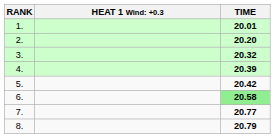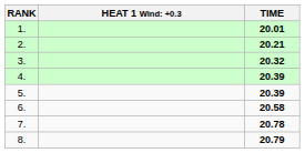2. | TIME: 20.20 -> 20.21
5. | TIME: 20.42 -> 20.39
6. | TIME: lightgreen background -> no background
7. | TIME: 20.77 -> 20.78
